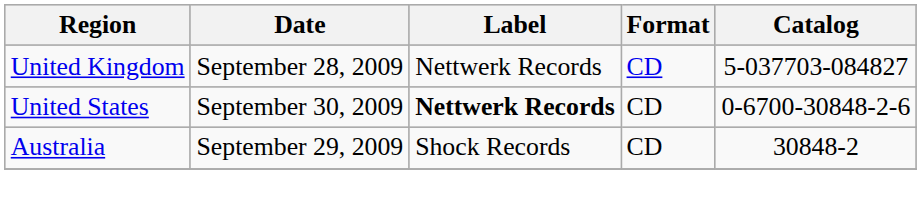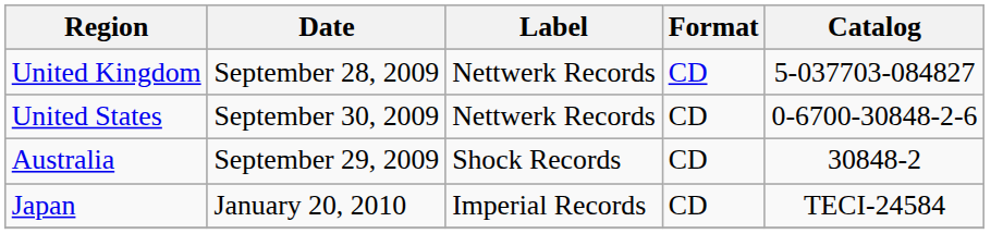United States | Label: bold -> normal
+ row: Japan | January 20, 2010 | Imperial Records | CD | TECI-24584
